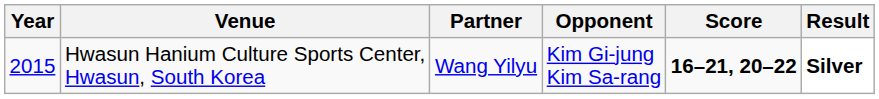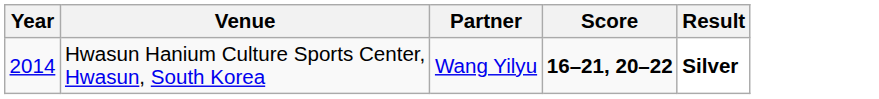- column: Opponent | Kim Gi-jung Kim Sa-rang
Hwasun Hanium Culture Sports Center, Hwasun, South Korea | Year: 2015 -> 2014
